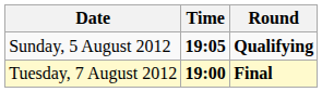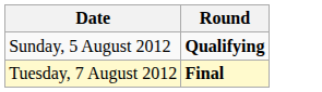- column: Time | 19:05 | 19:00
